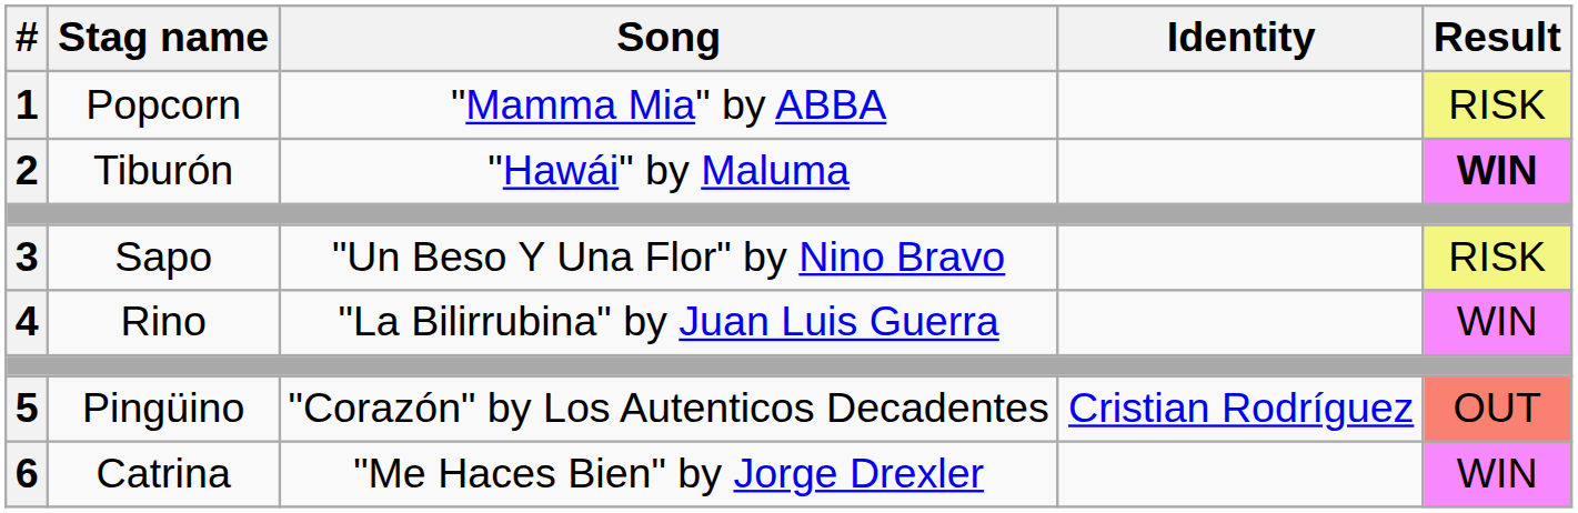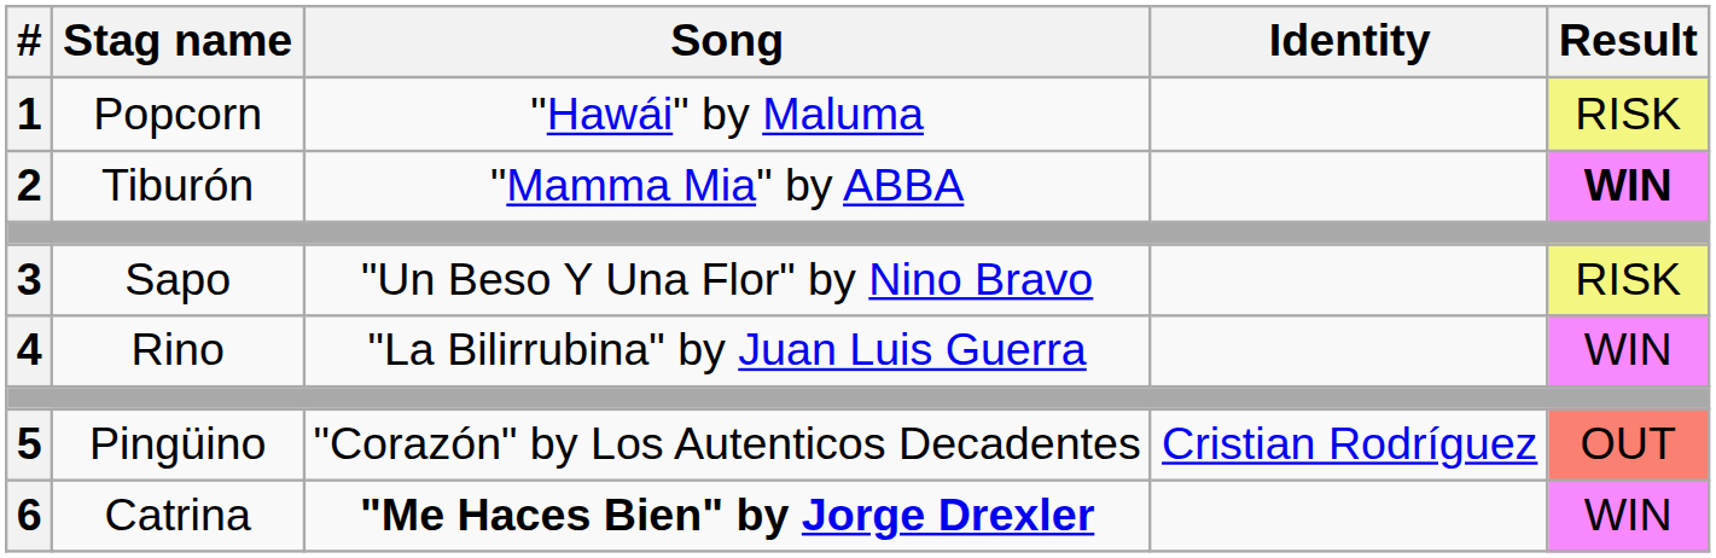1 | Song: "Mamma Mia" by ABBA -> "Hawái" by Maluma
2 | Song: "Hawái" by Maluma -> "Mamma Mia" by ABBA
6 | Song: normal -> bold
